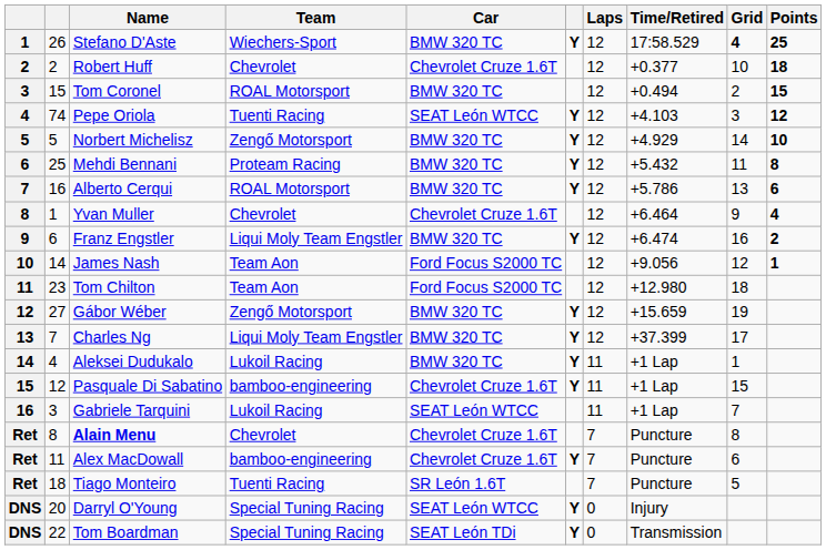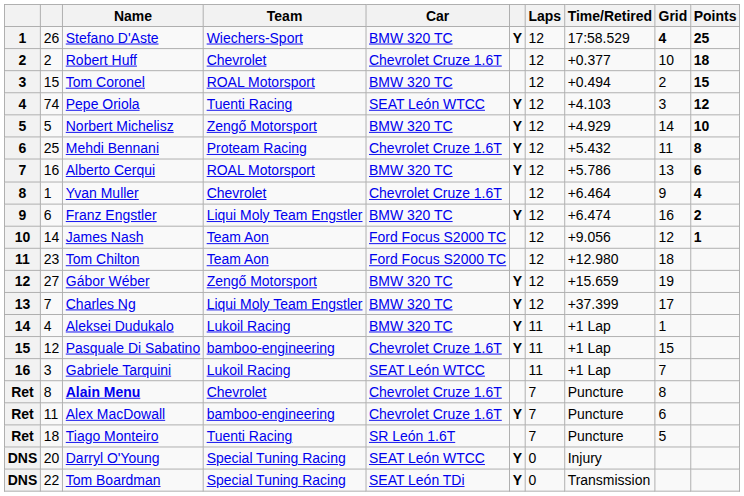Mehdi Bennani | Car: BMW 320 TC -> Chevrolet Cruze 1.6T
